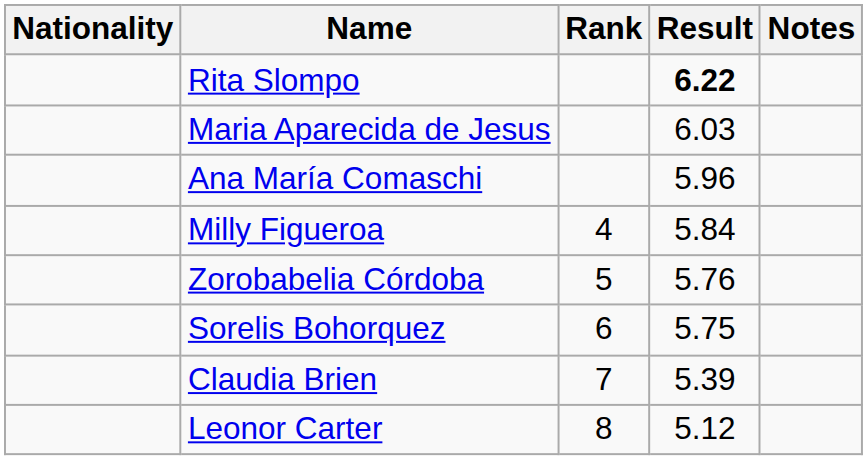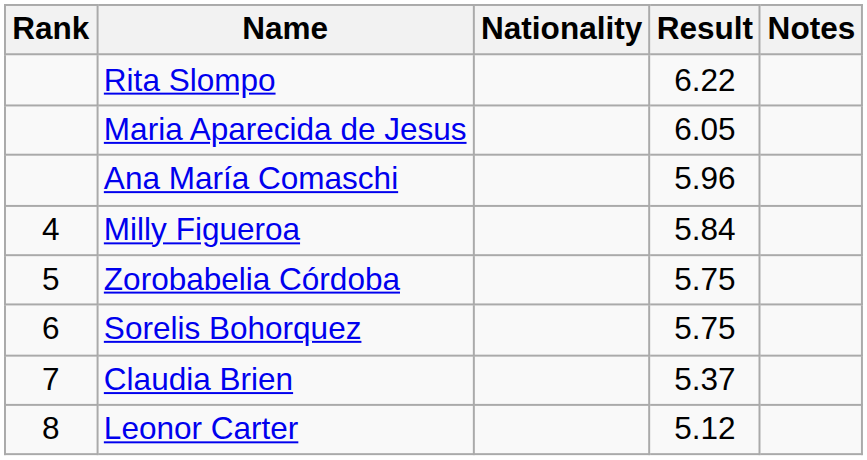columns swapped: Rank <-> Nationality
Rita Slompo | Result: bold -> normal
Maria Aparecida de Jesus | Result: 6.03 -> 6.05
Zorobabelia Córdoba | Result: 5.76 -> 5.75
Claudia Brien | Result: 5.39 -> 5.37
